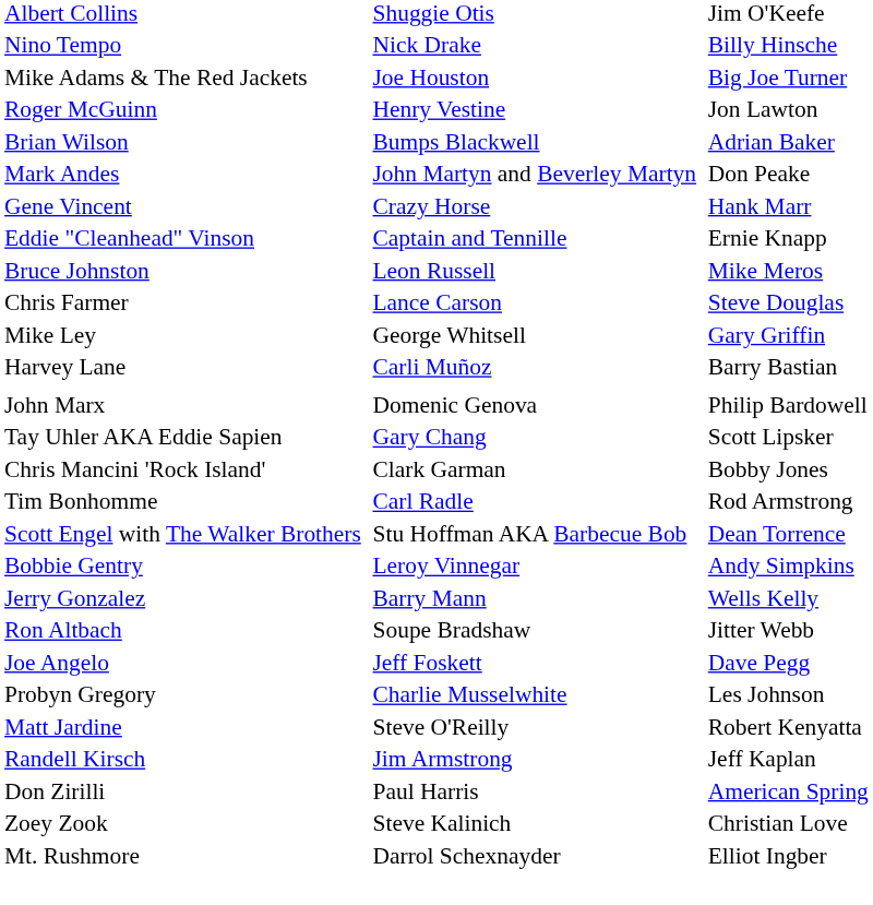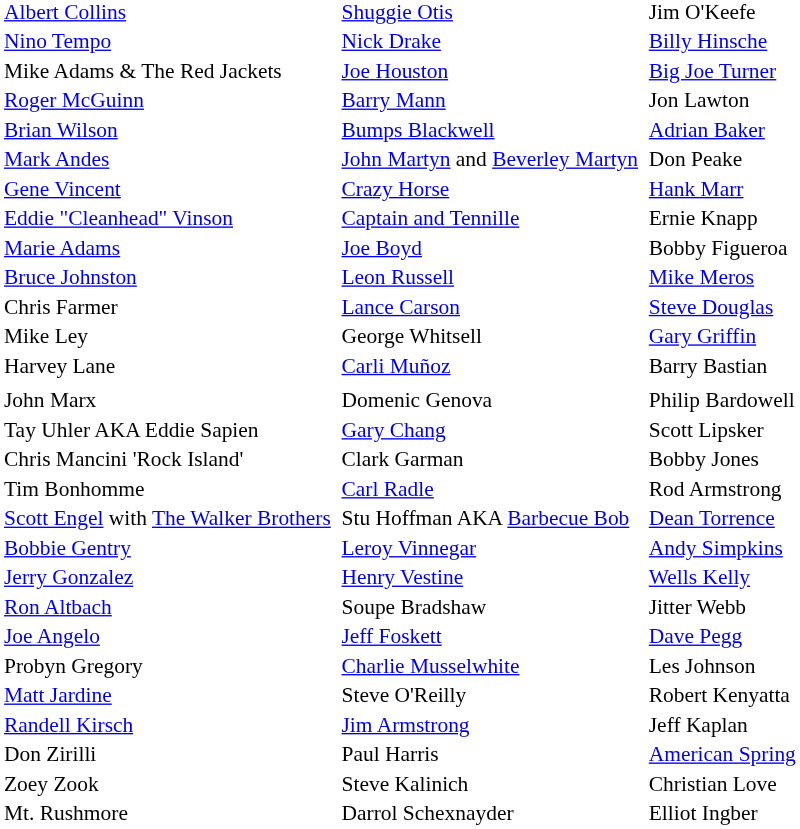Roger McGuinn | column 3: Henry Vestine -> Barry Mann
+ row: Marie Adams | Joe Boyd | Bobby Figueroa
Jerry Gonzalez | column 3: Barry Mann -> Henry Vestine
